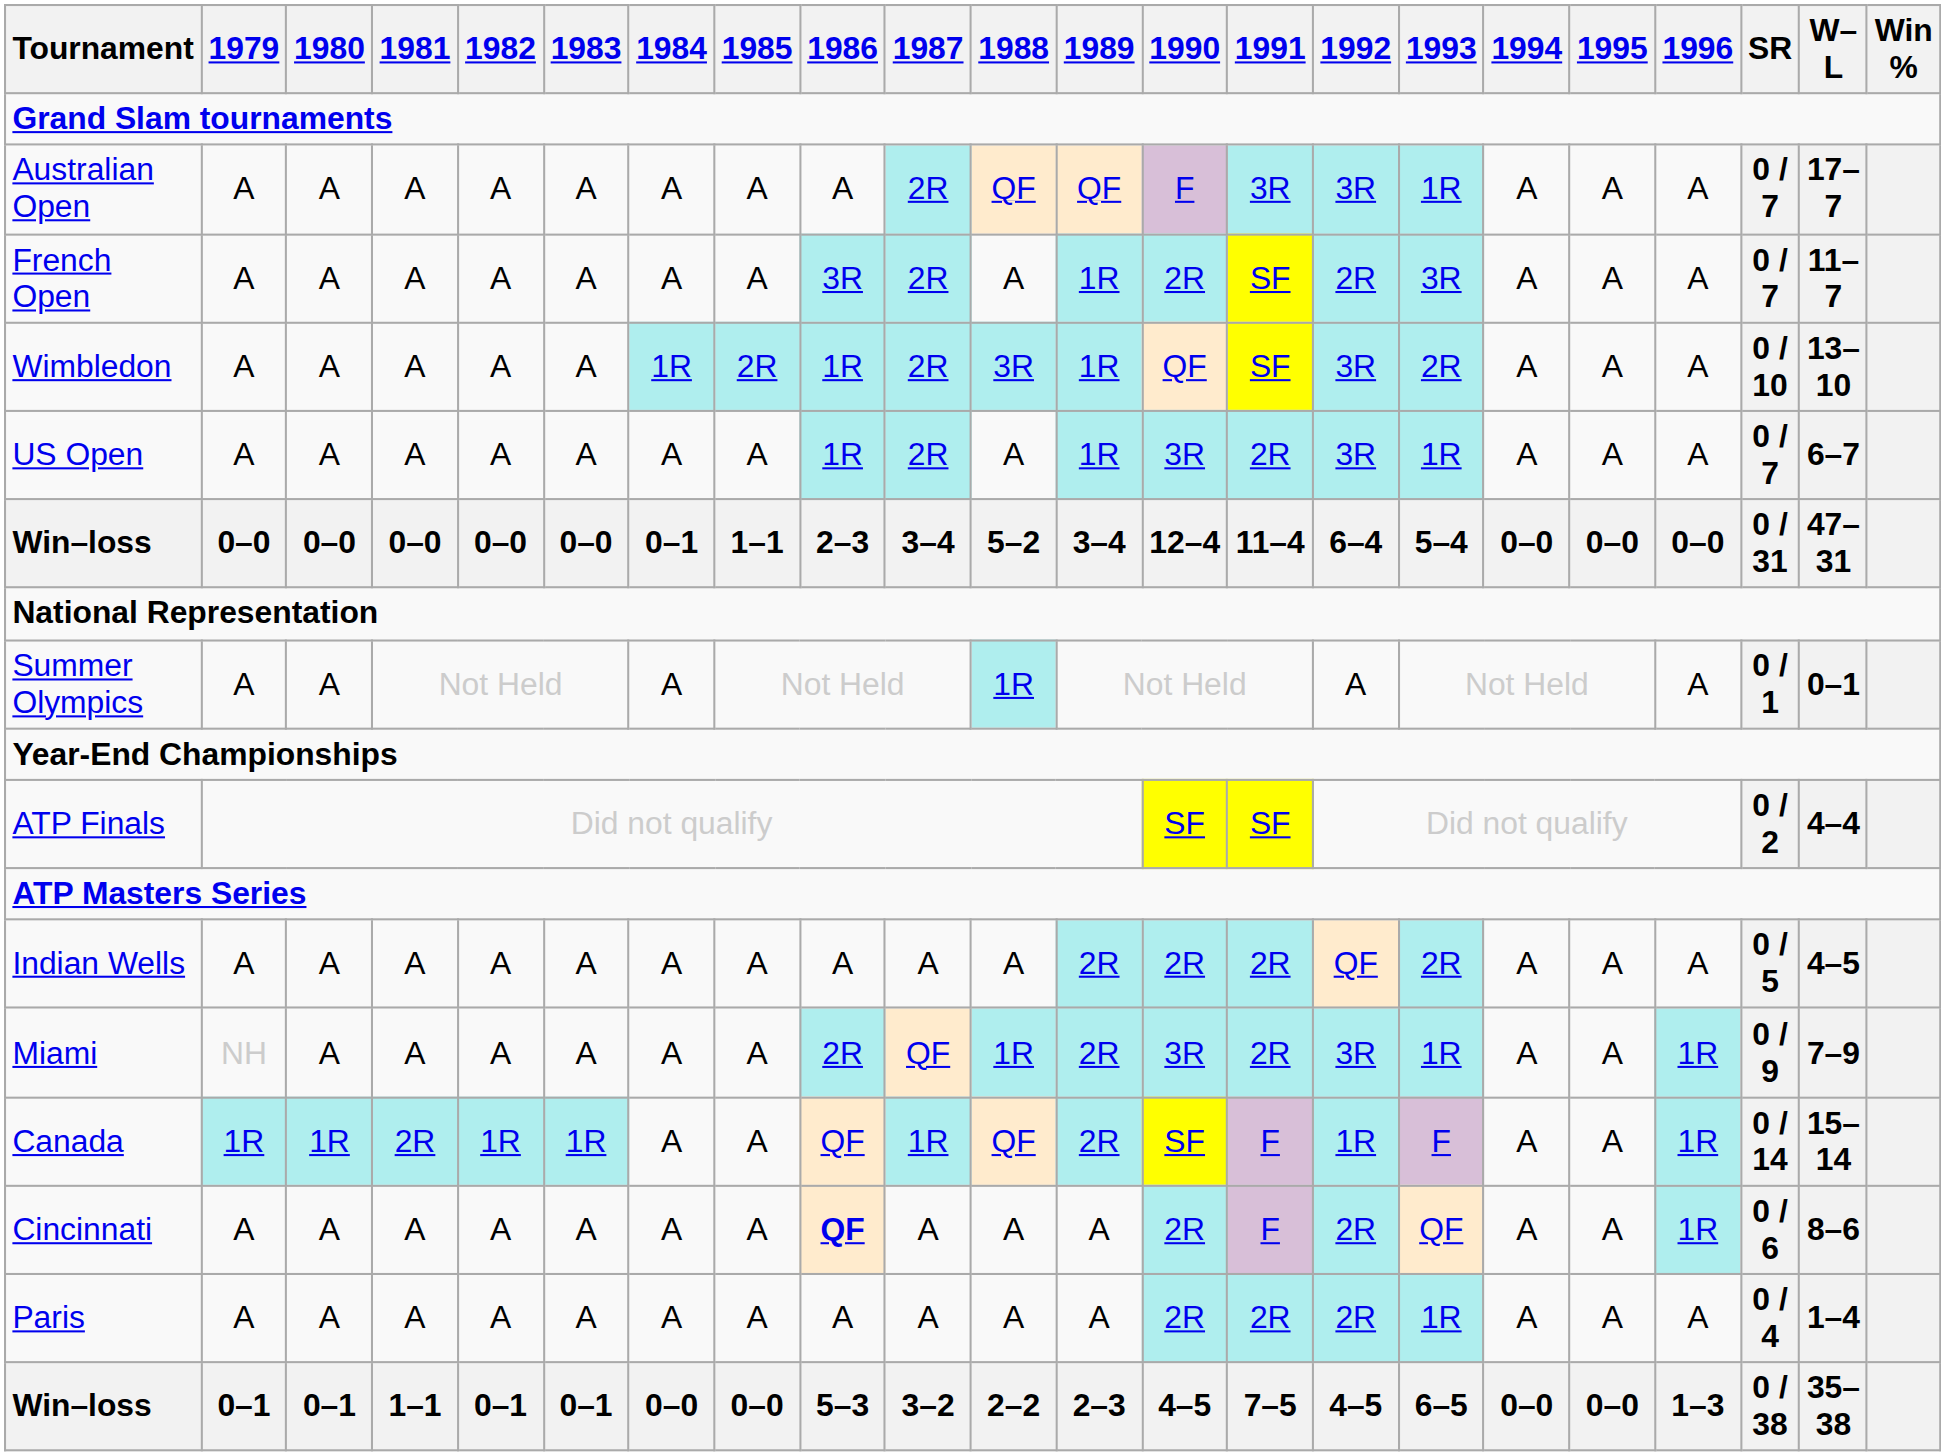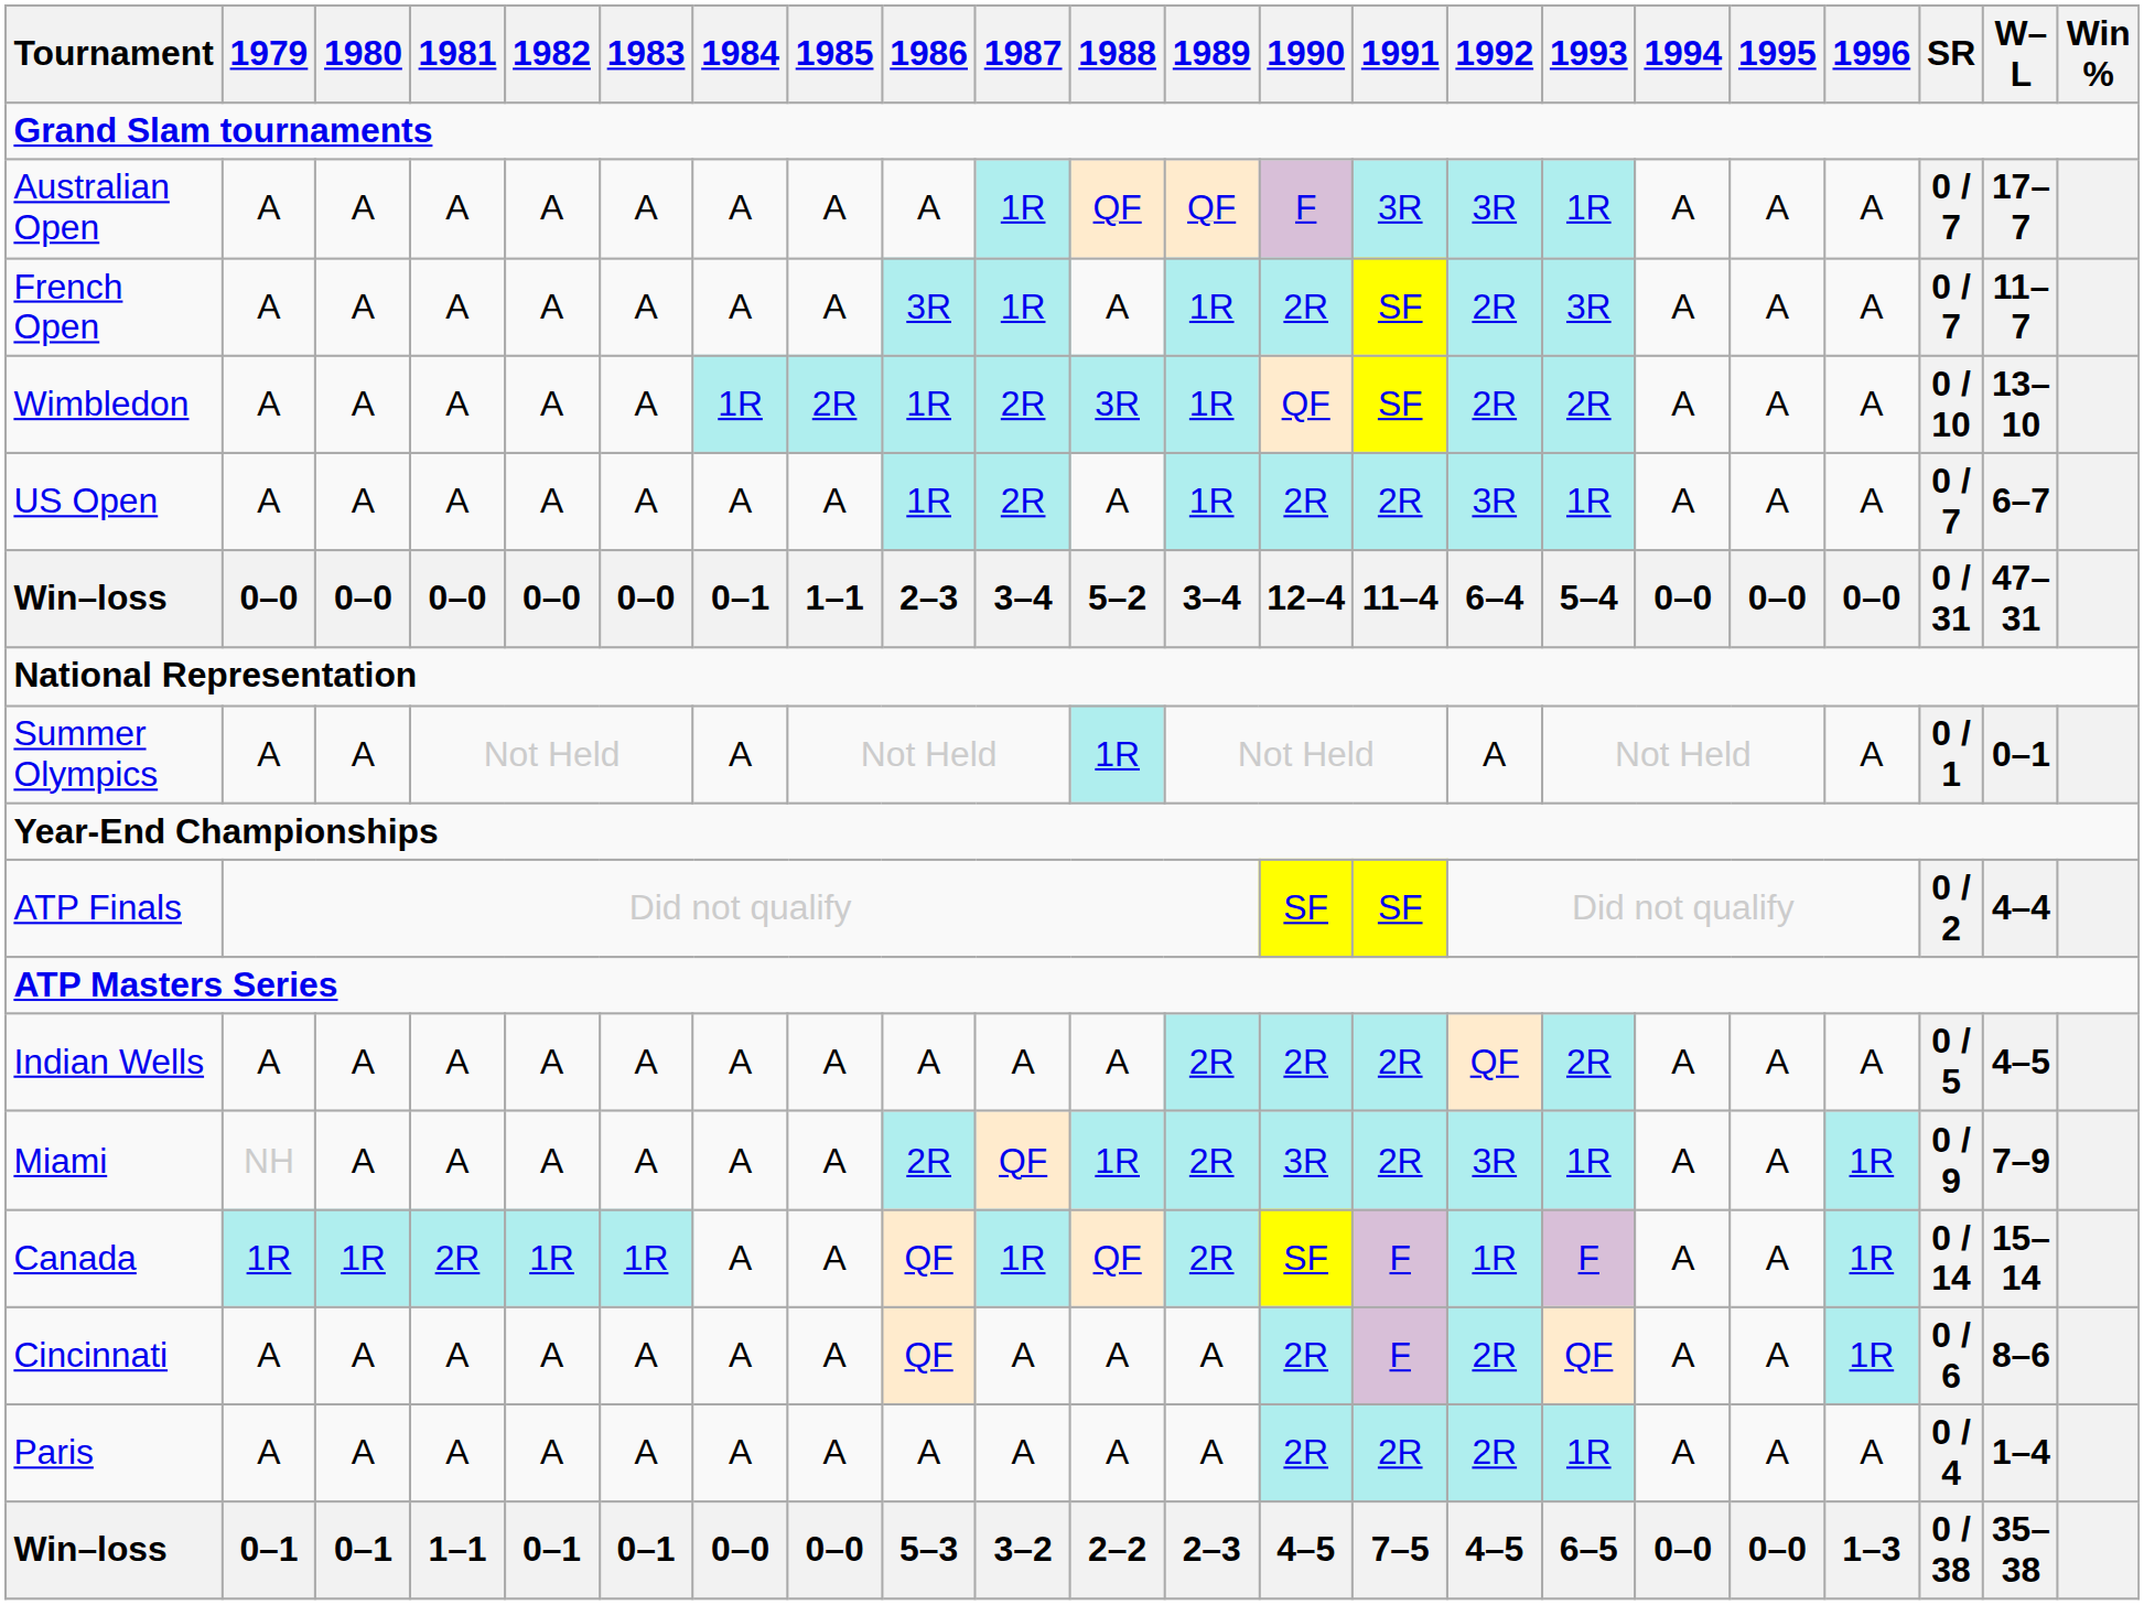Australian Open | 1987: 2R -> 1R
French Open | 1987: 2R -> 1R
Wimbledon | 1992: 3R -> 2R
US Open | 1990: 3R -> 2R
Cincinnati | 1986: bold -> normal
